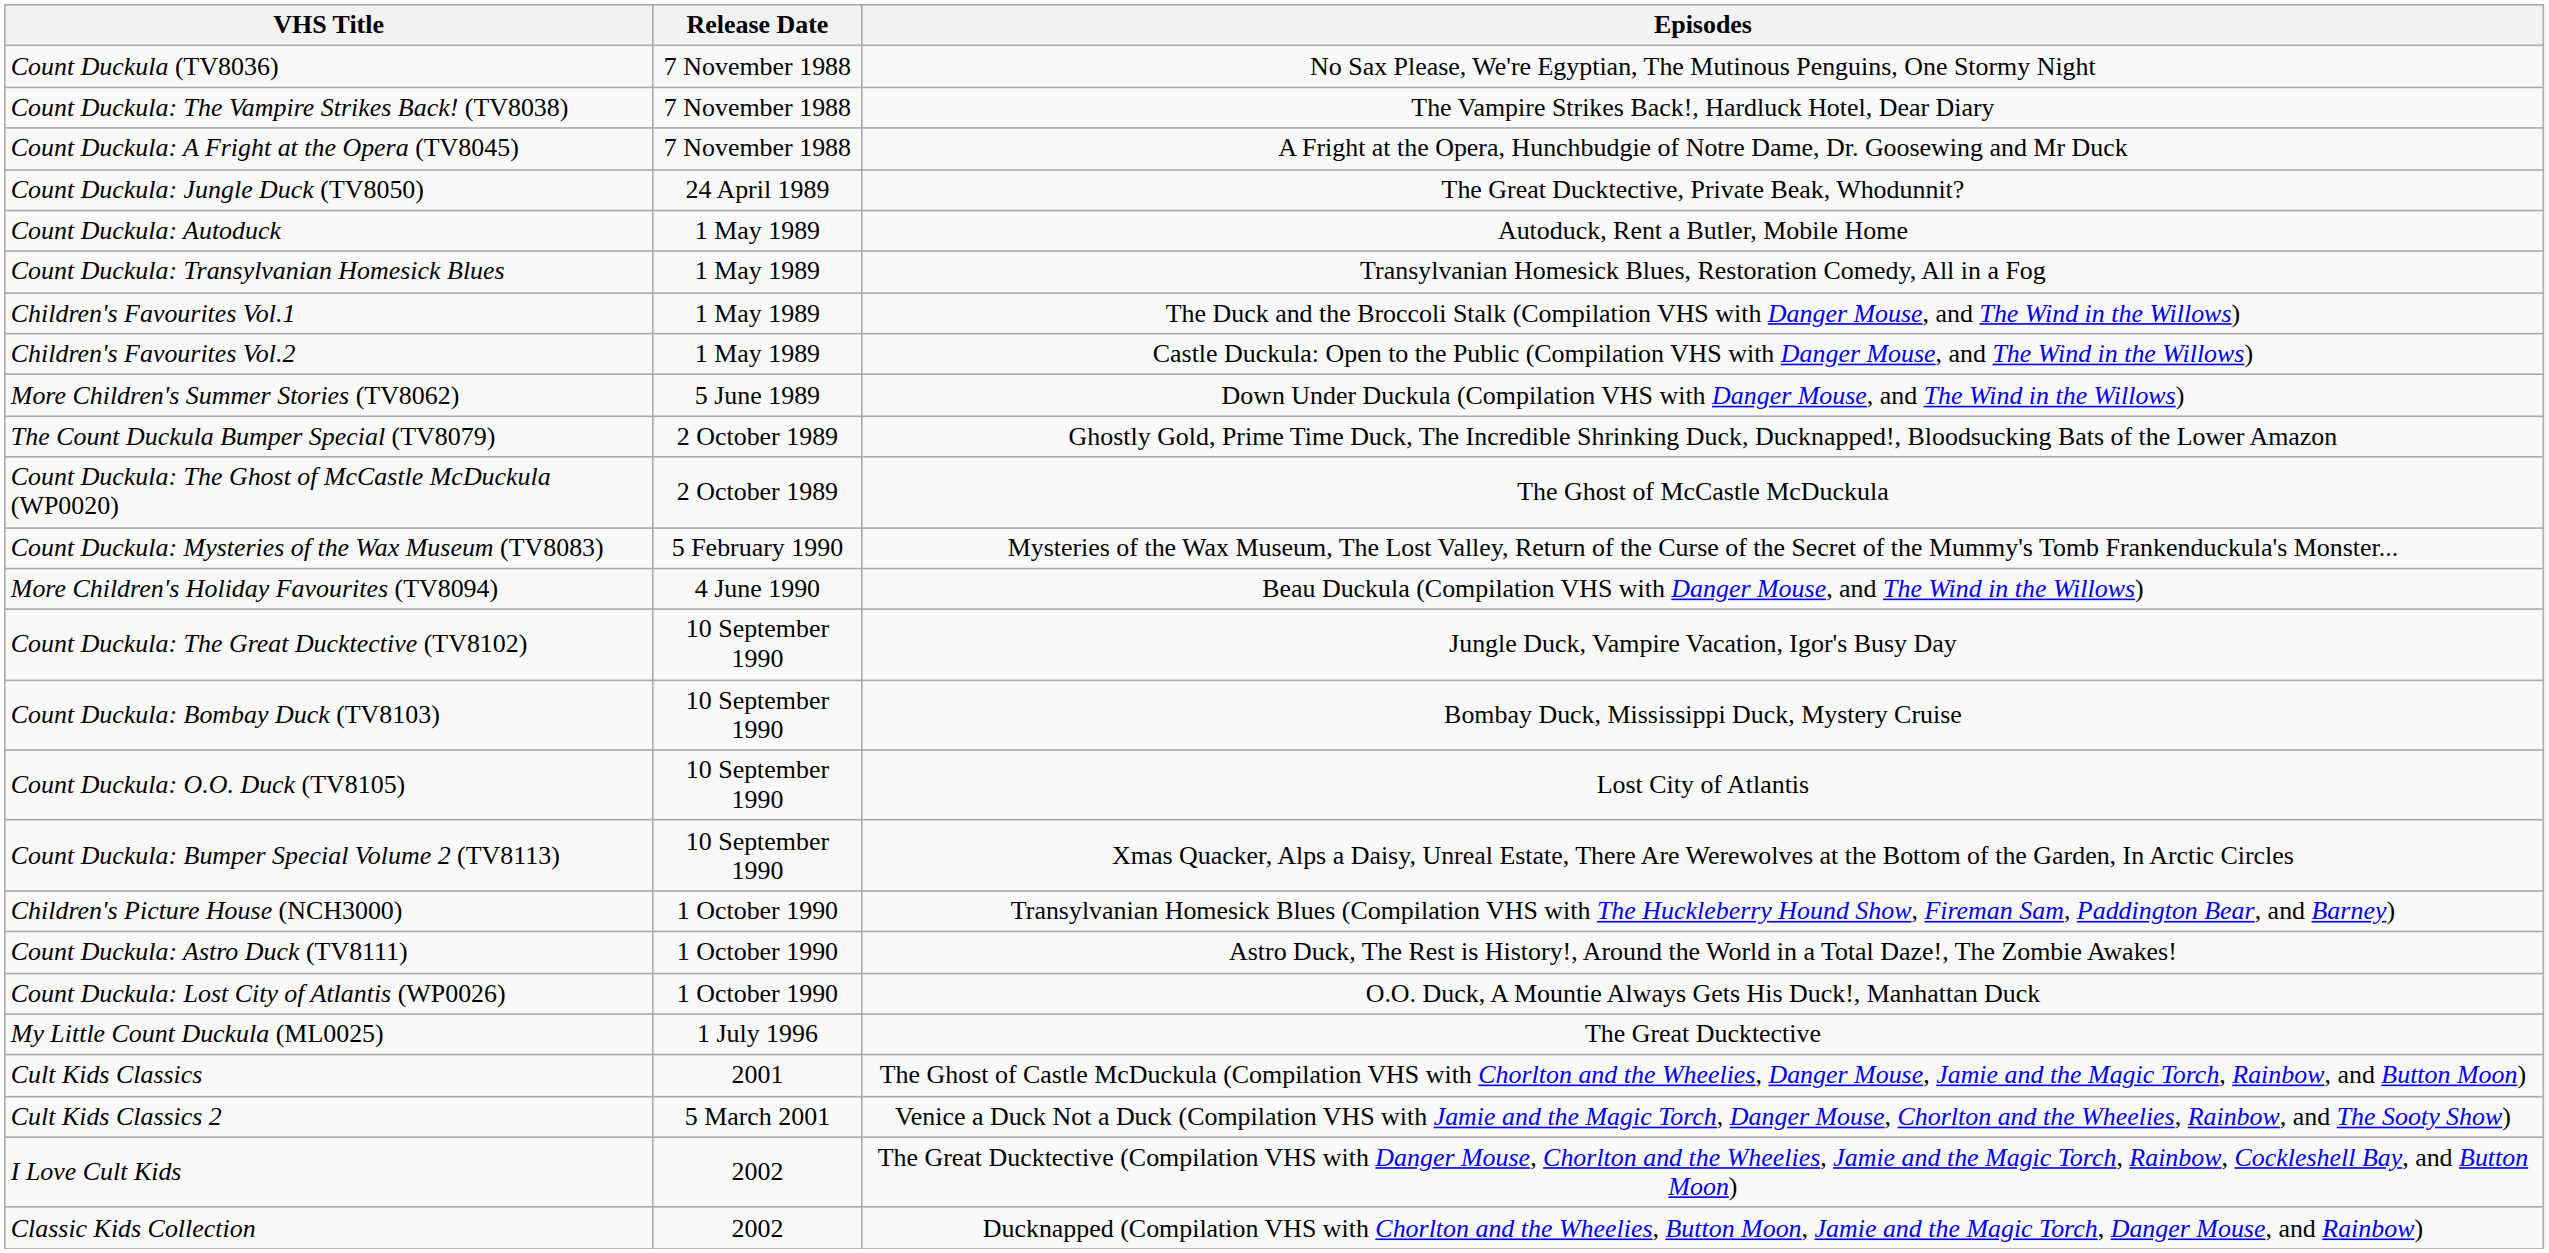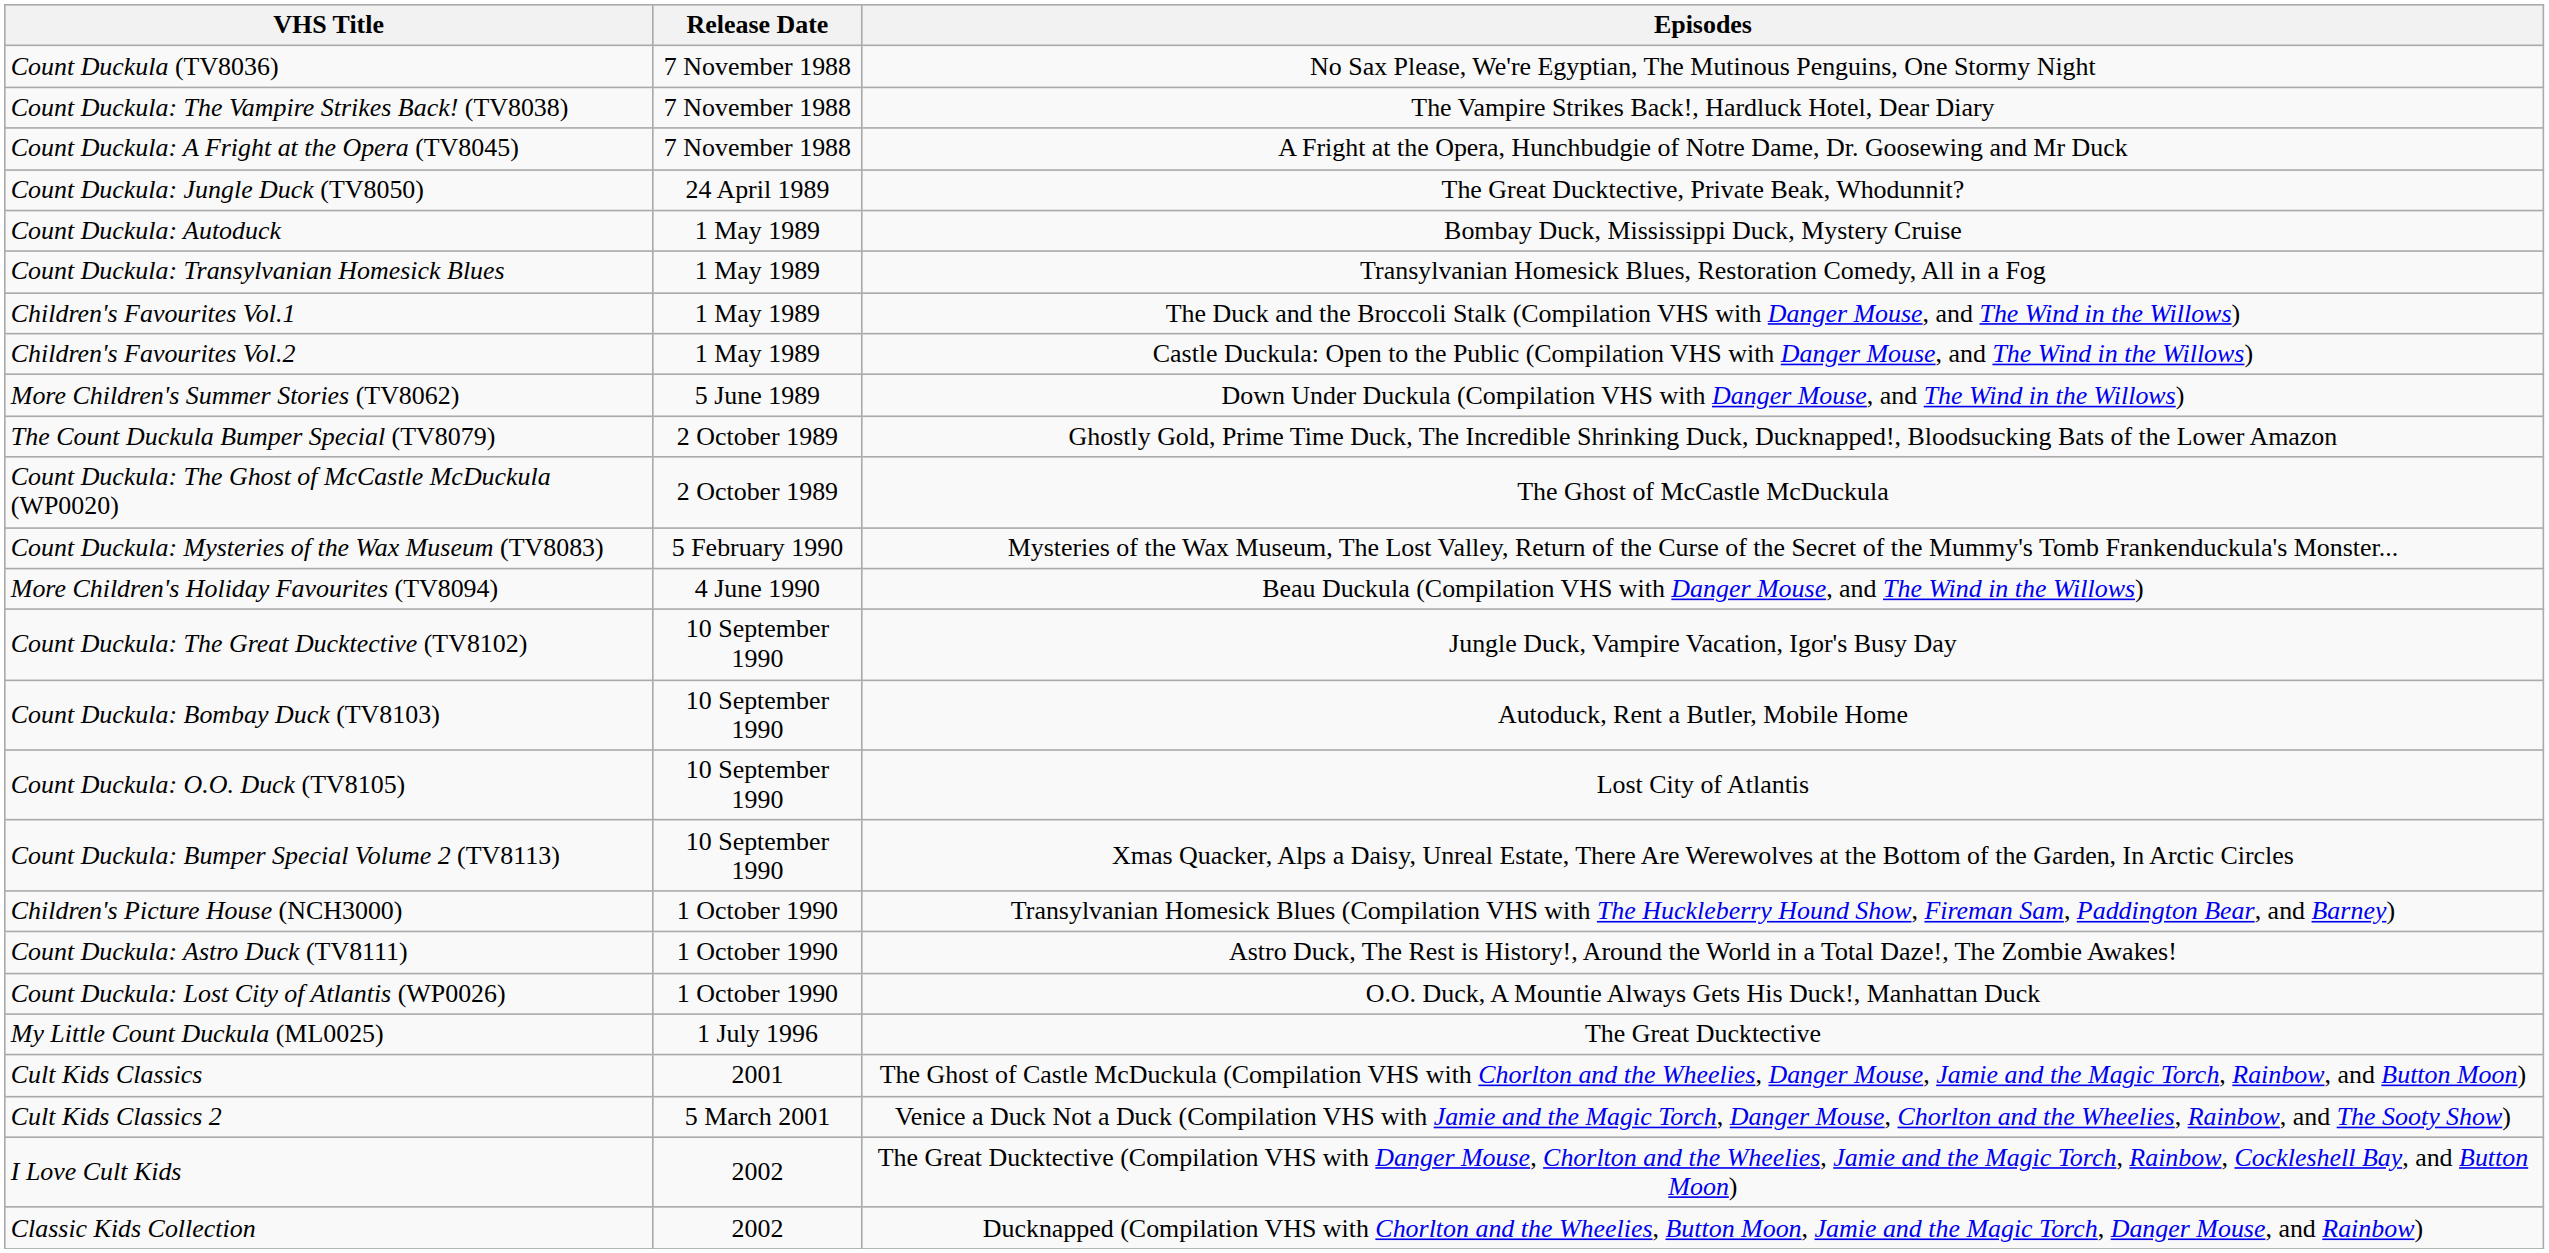Count Duckula: Autoduck | Episodes: Autoduck, Rent a Butler, Mobile Home -> Bombay Duck, Mississippi Duck, Mystery Cruise
Count Duckula: Bombay Duck (TV8103) | Episodes: Bombay Duck, Mississippi Duck, Mystery Cruise -> Autoduck, Rent a Butler, Mobile Home
